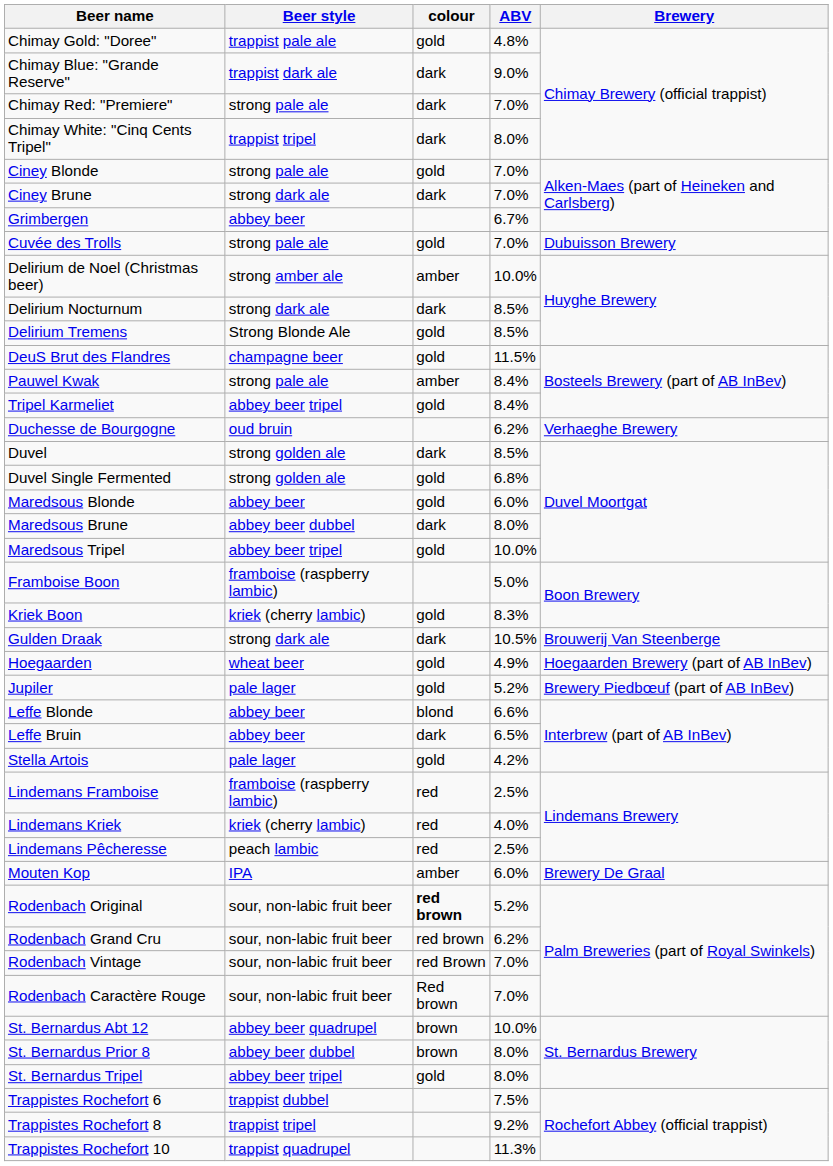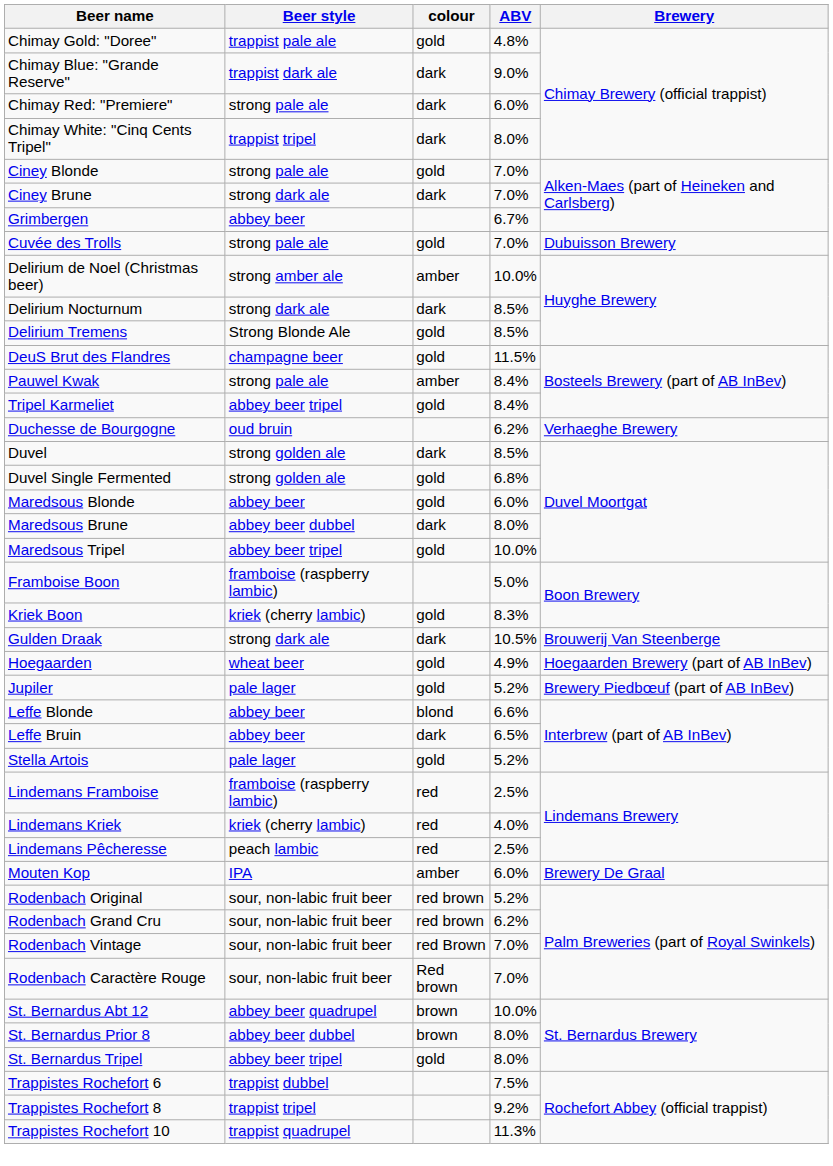Chimay Red: "Premiere" | ABV: 7.0% -> 6.0%
Stella Artois | ABV: 4.2% -> 5.2%
Rodenbach Original | colour: bold -> normal
